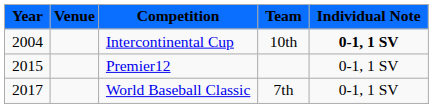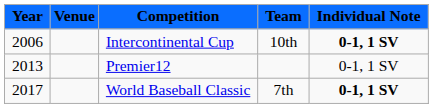Intercontinental Cup | Year: 2004 -> 2006
Premier12 | Year: 2015 -> 2013
World Baseball Classic | Individual Note: normal -> bold
